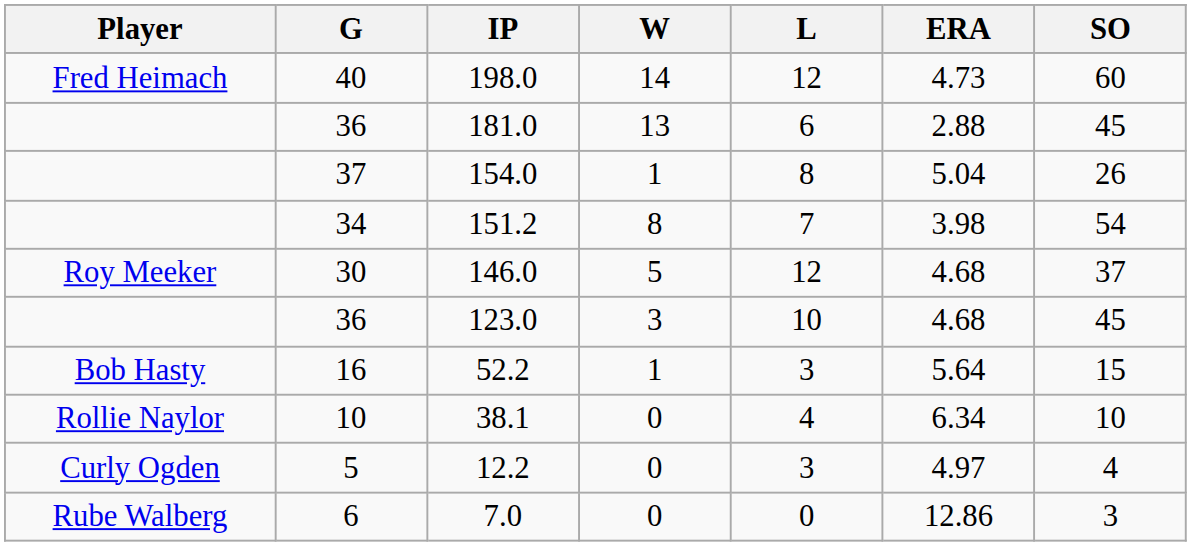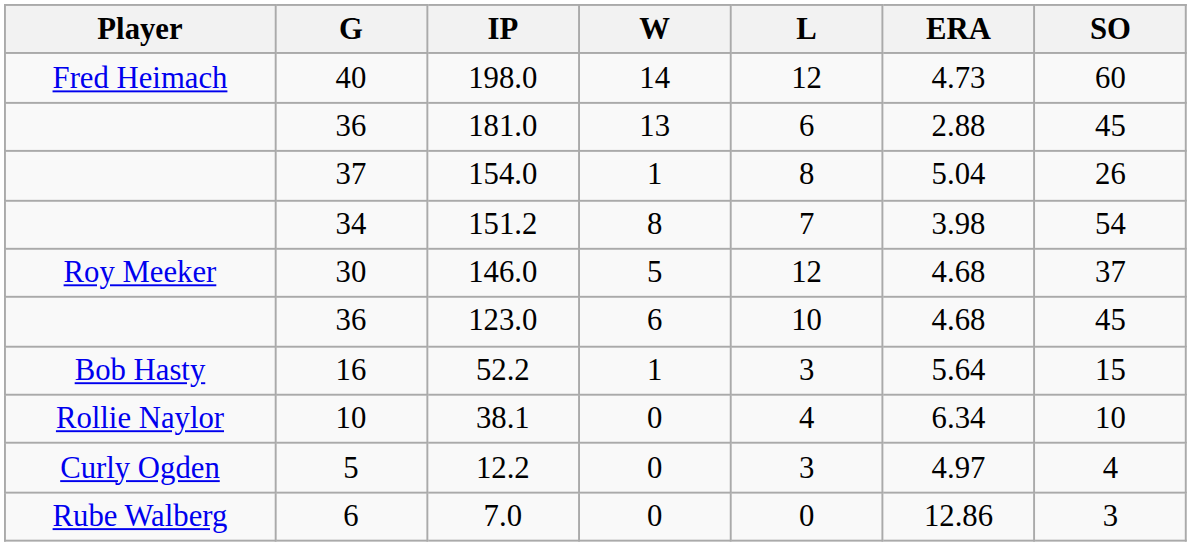123.0 | W: 3 -> 6
